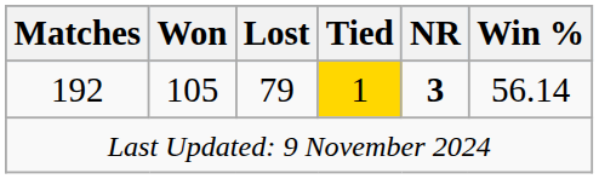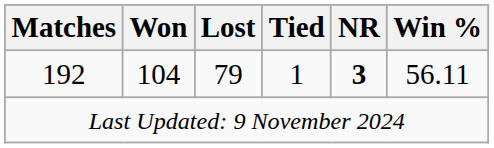192 | Won: 105 -> 104
192 | Tied: gold background -> no background
192 | Win %: 56.14 -> 56.11
